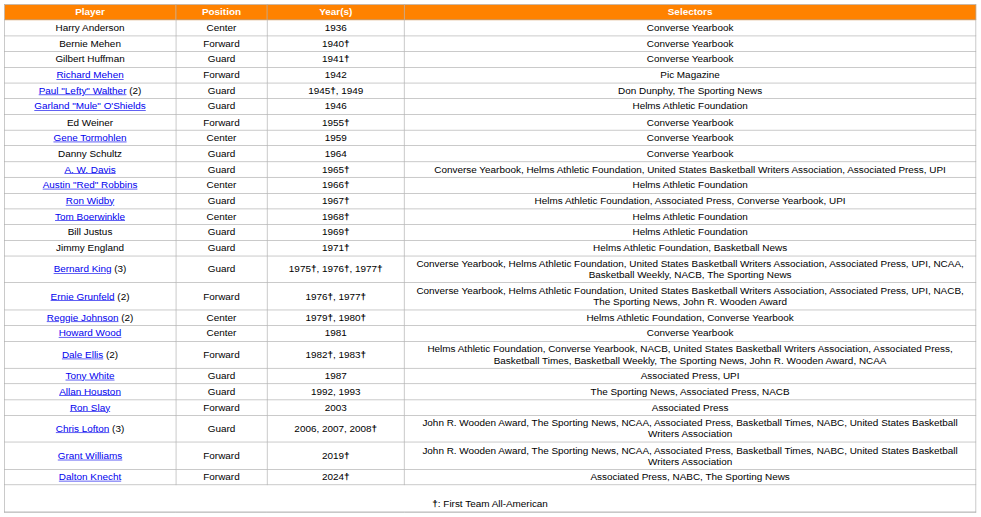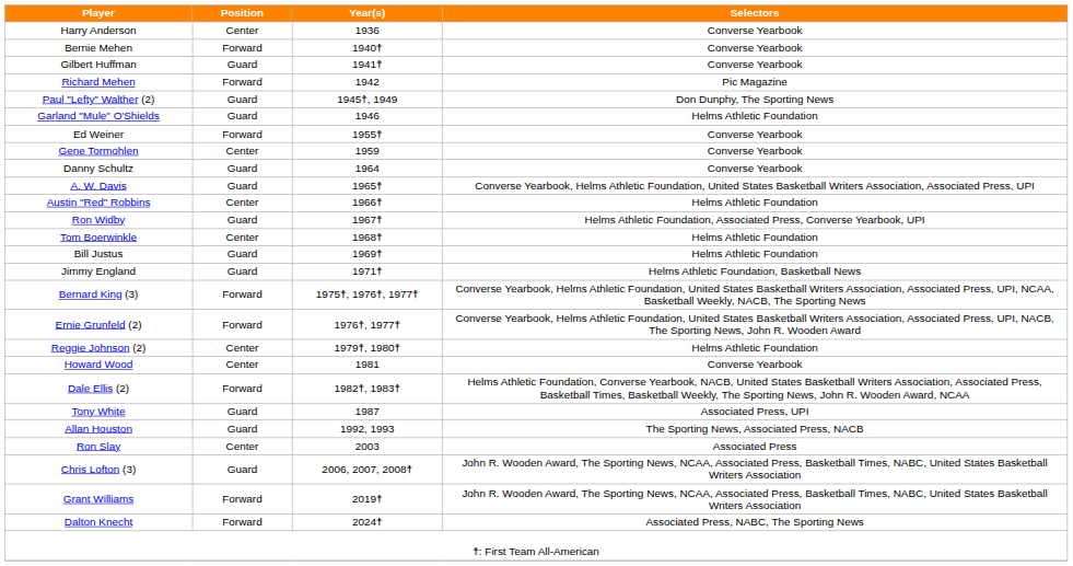Bernard King (3) | Position: Guard -> Forward
Reggie Johnson (2) | Selectors: Helms Athletic Foundation, Converse Yearbook -> Helms Athletic Foundation
Ron Slay | Position: Forward -> Center
